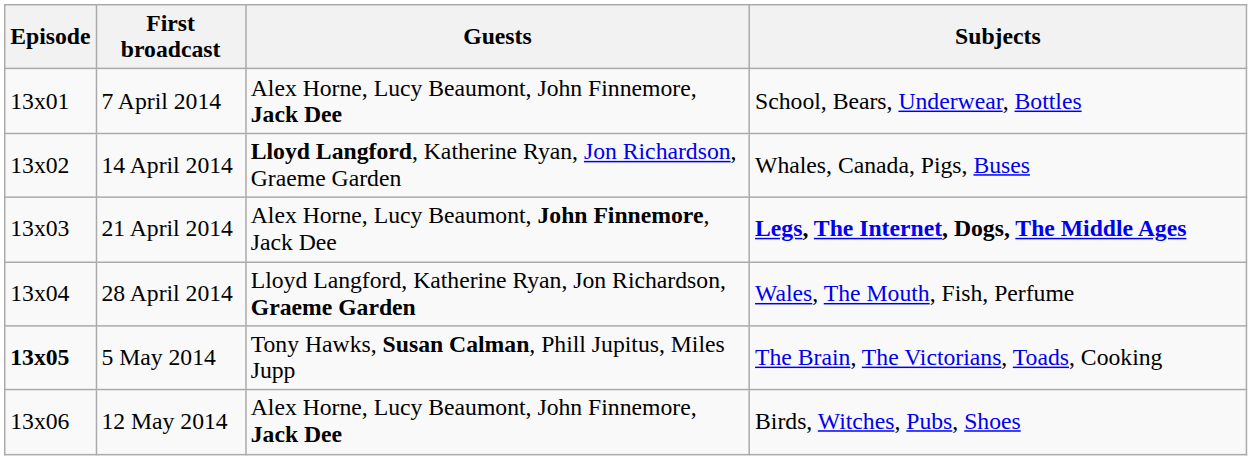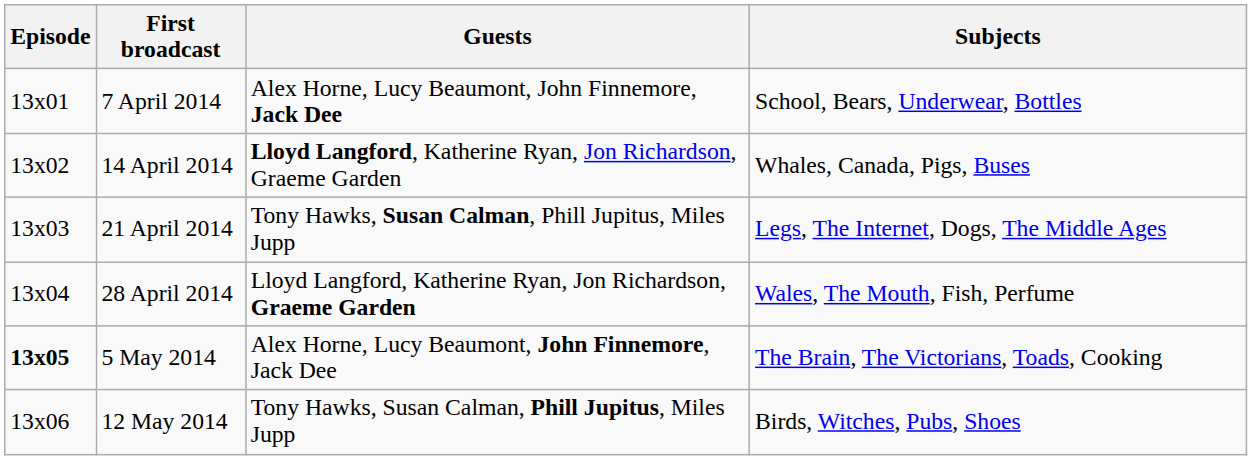21 April 2014 | Guests: Alex Horne, Lucy Beaumont, John Finnemore, Jack Dee -> Tony Hawks, Susan Calman, Phill Jupitus, Miles Jupp
21 April 2014 | Subjects: bold -> normal
5 May 2014 | Guests: Tony Hawks, Susan Calman, Phill Jupitus, Miles Jupp -> Alex Horne, Lucy Beaumont, John Finnemore, Jack Dee
12 May 2014 | Guests: Alex Horne, Lucy Beaumont, John Finnemore, Jack Dee -> Tony Hawks, Susan Calman, Phill Jupitus, Miles Jupp
